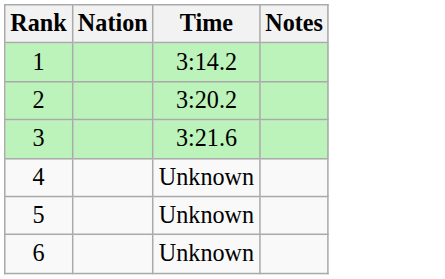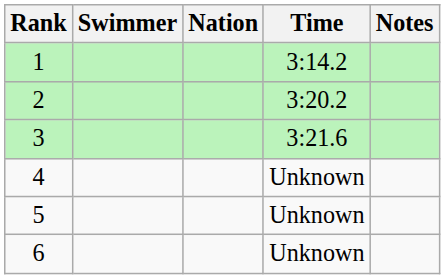+ column: Swimmer
